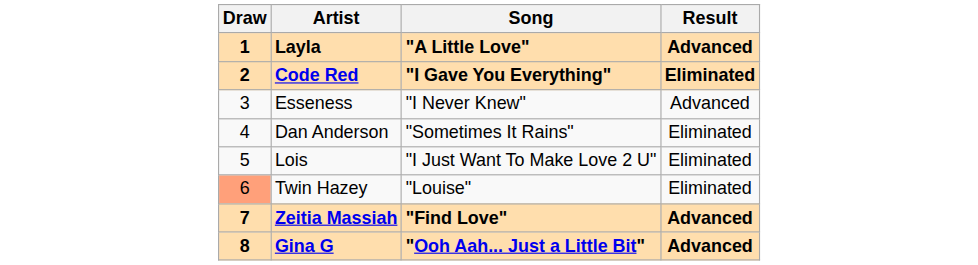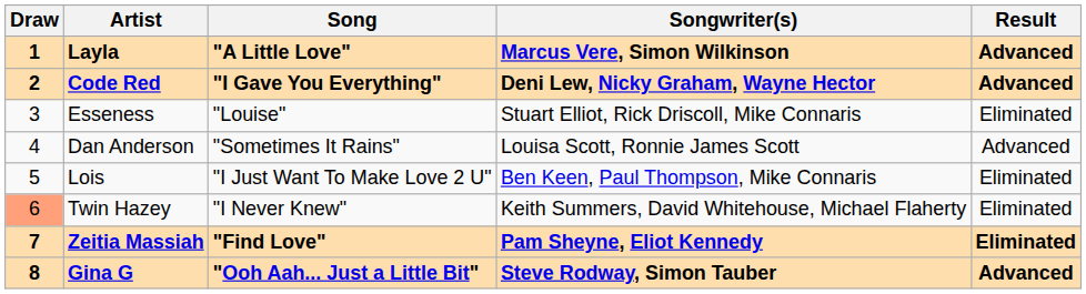+ column: Songwriter(s) | Marcus Vere, Simon Wilkinson | Deni Lew, Nicky Graham, Wayne Hector | Stuart Elliot, Rick Driscoll, Mike Connaris | Louisa Scott, Ronnie James Scott | Ben Keen, Paul Thompson, Mike Connaris | Keith Summers, David Whitehouse, Michael Flaherty | Pam Sheyne, Eliot Kennedy | Steve Rodway, Simon Tauber
Code Red | Result: Eliminated -> Advanced
Esseness | Song: "I Never Knew" -> "Louise"
Esseness | Result: Advanced -> Eliminated
Dan Anderson | Result: Eliminated -> Advanced
Twin Hazey | Song: "Louise" -> "I Never Knew"
Zeitia Massiah | Result: Advanced -> Eliminated
